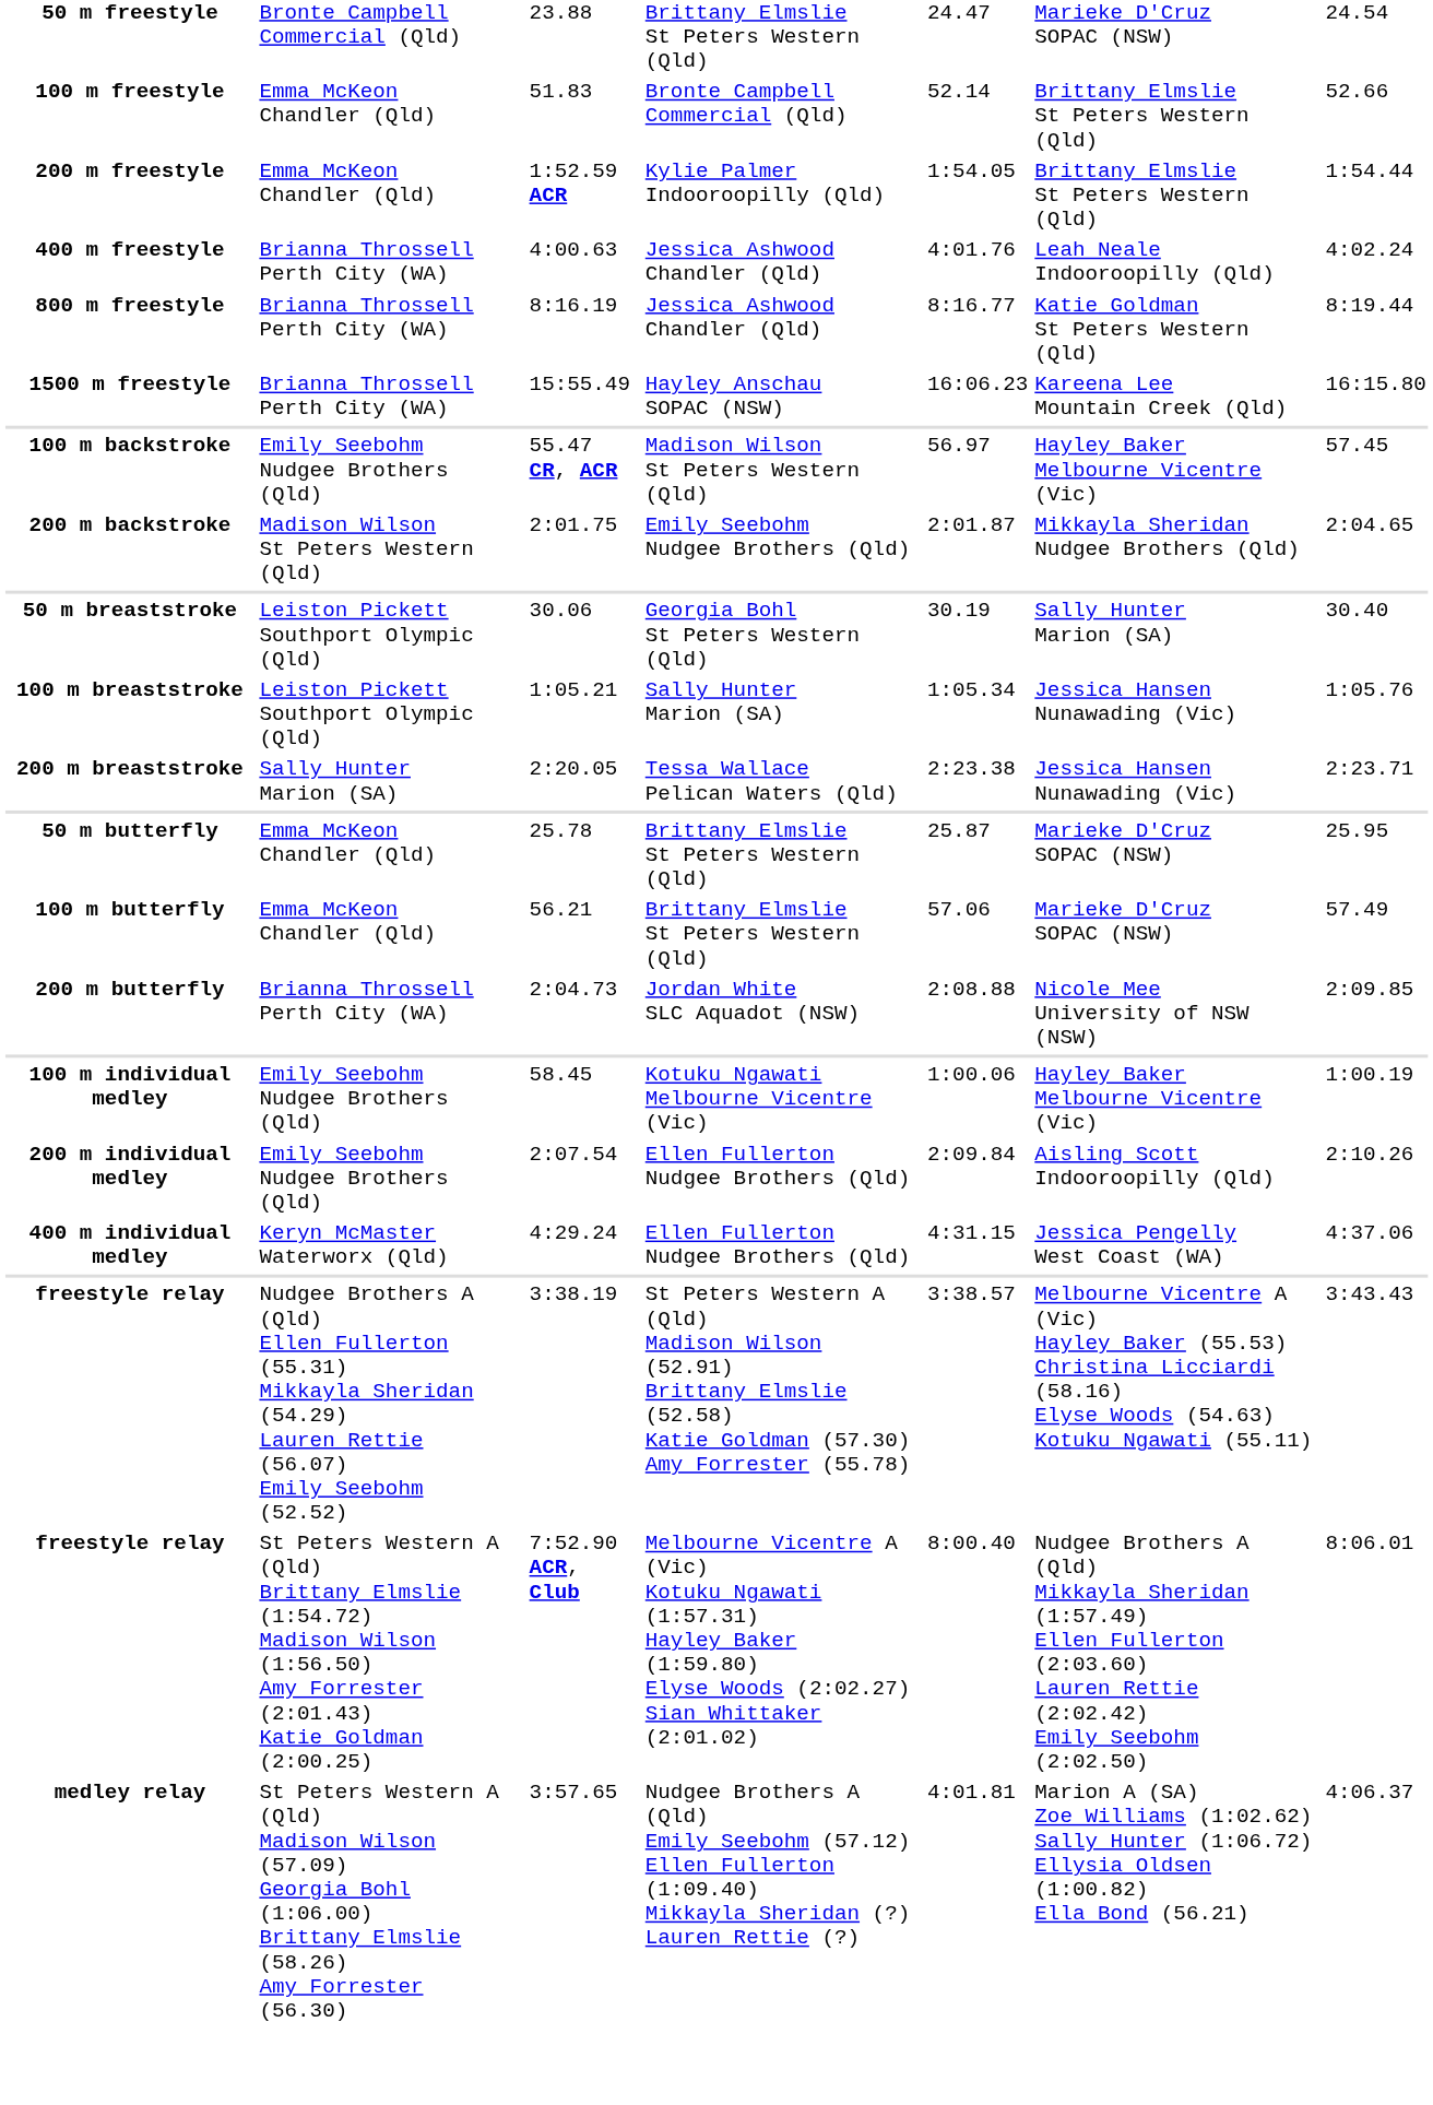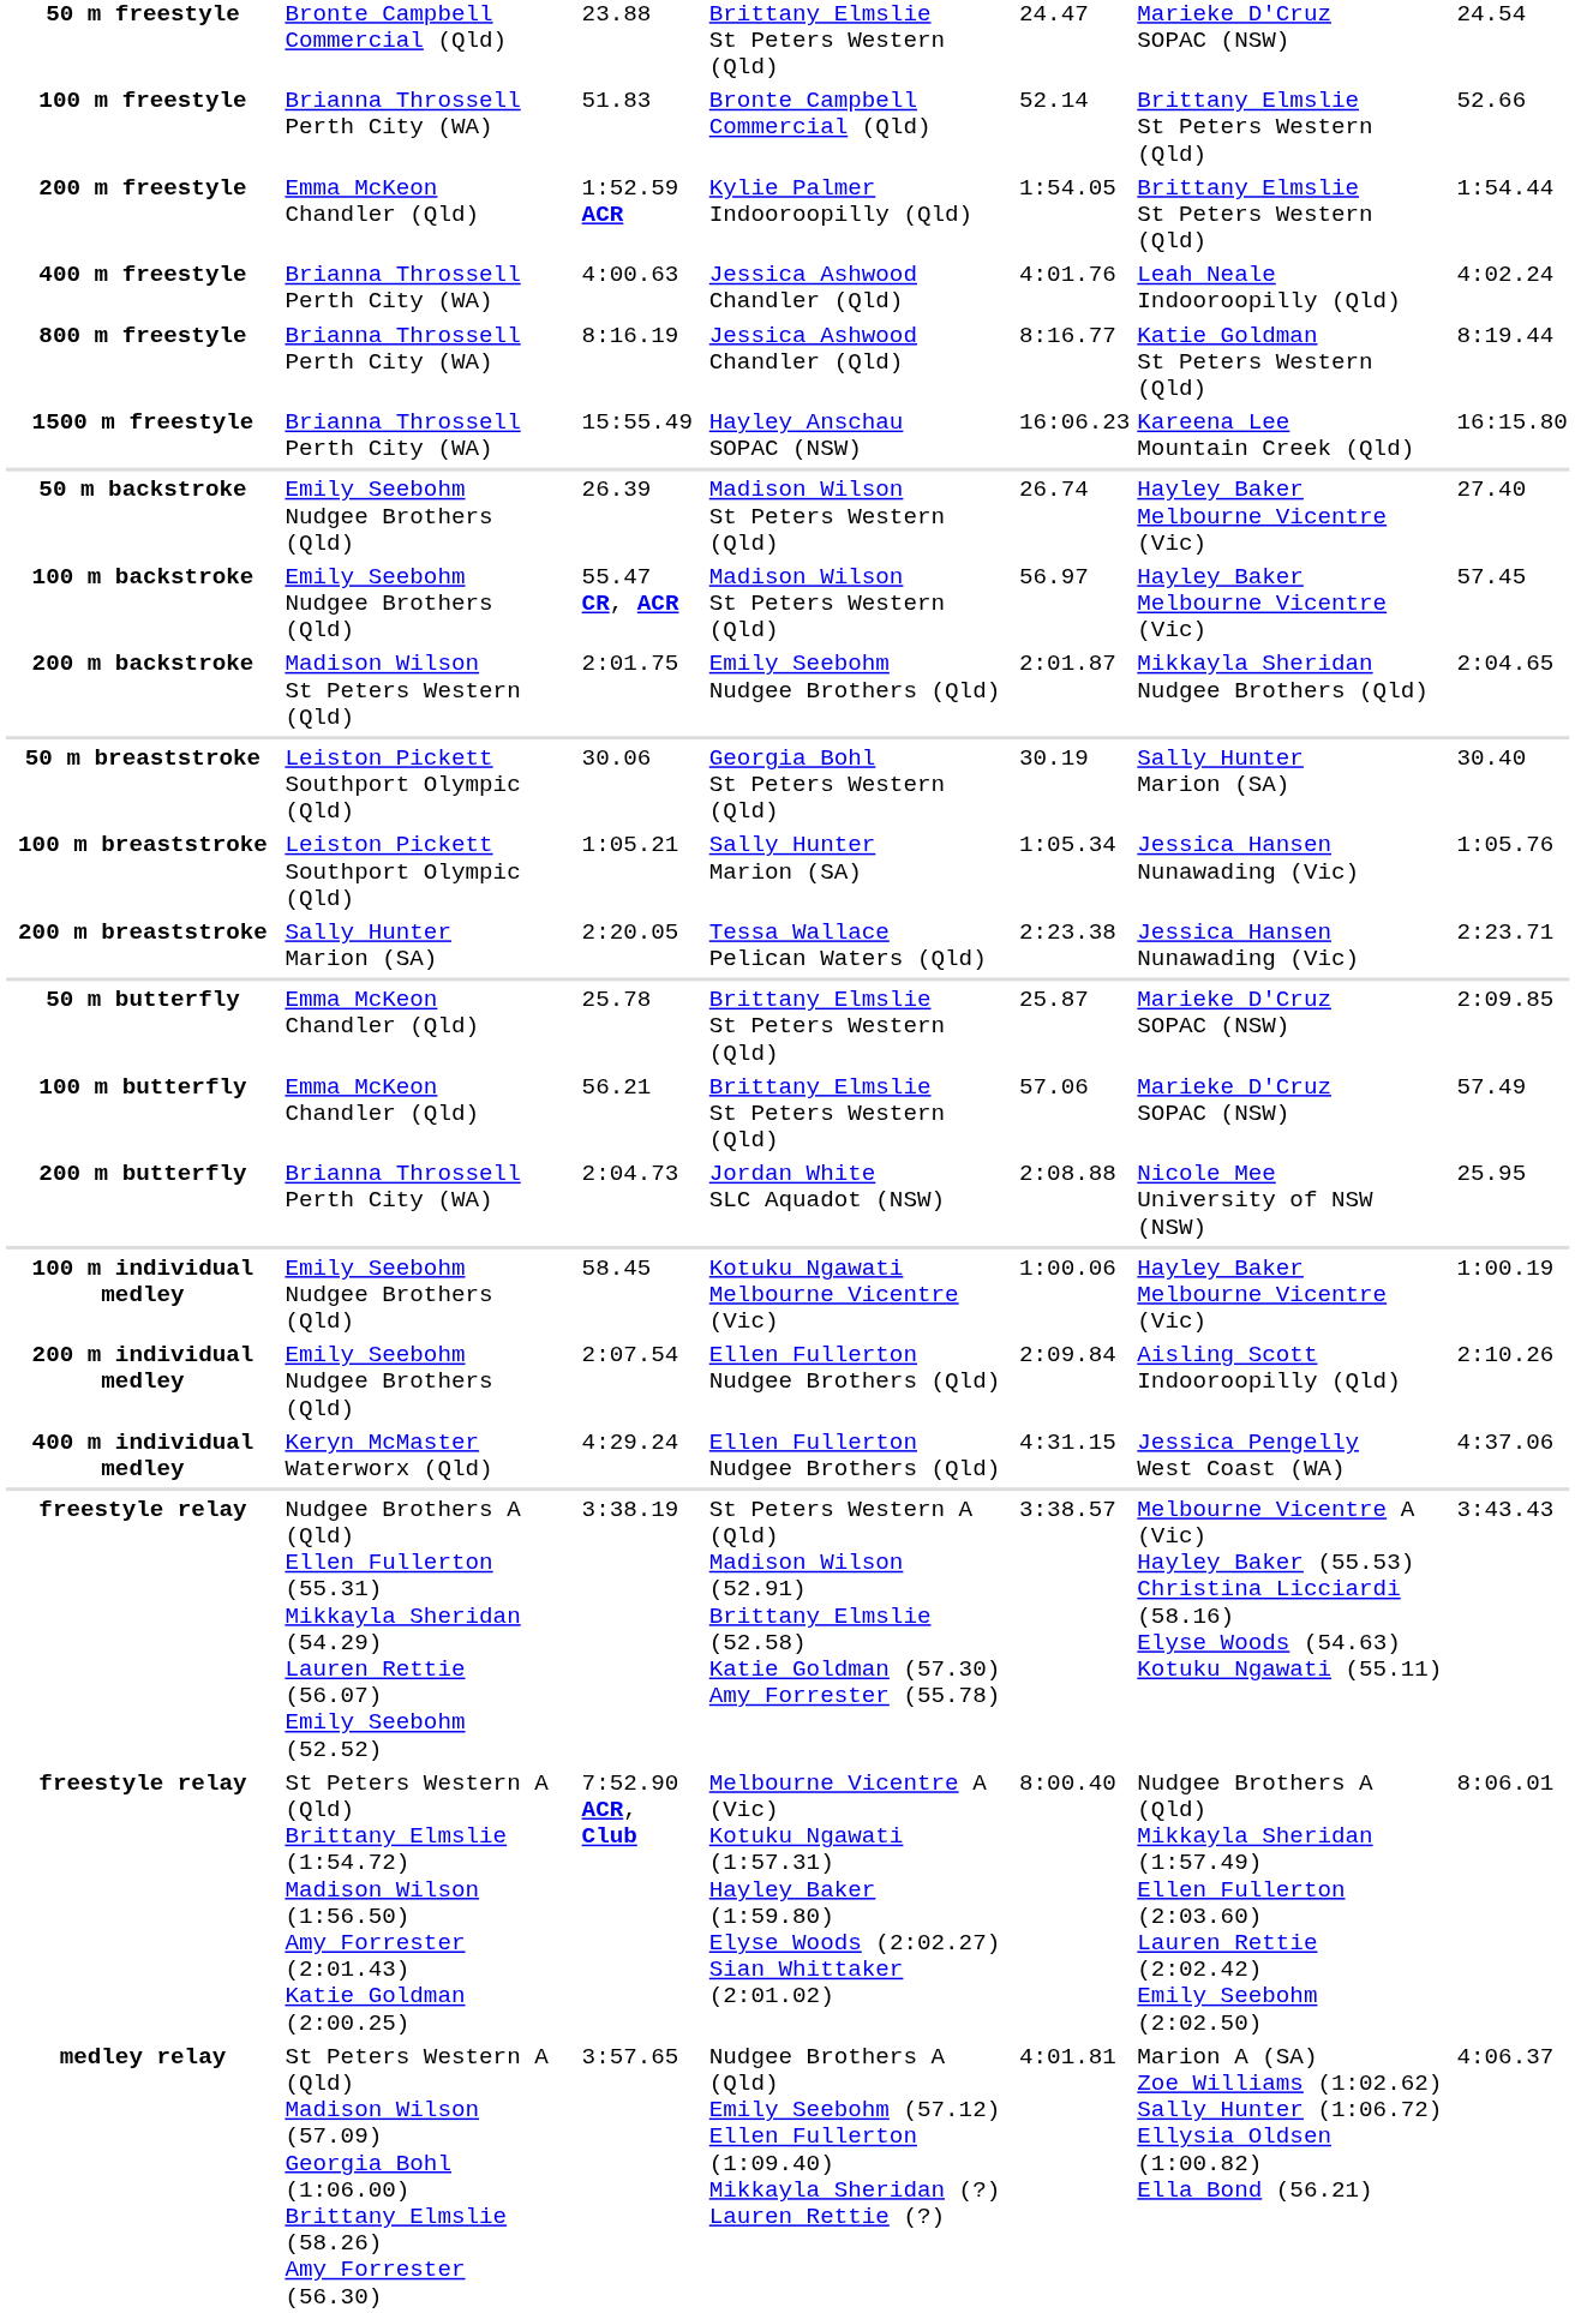51.83 | column 2: Emma McKeon Chandler (Qld) -> Brianna Throssell Perth City (WA)
+ row: 50 m backstroke | Emily Seebohm Nudgee Brothers (Qld) | 26.39 | Madison Wilson St Peters Western (Qld) | 26.74 | Hayley Baker Melbourne Vicentre (Vic) | 27.40
25.78 | column 7: 25.95 -> 2:09.85
2:04.73 | column 7: 2:09.85 -> 25.95
